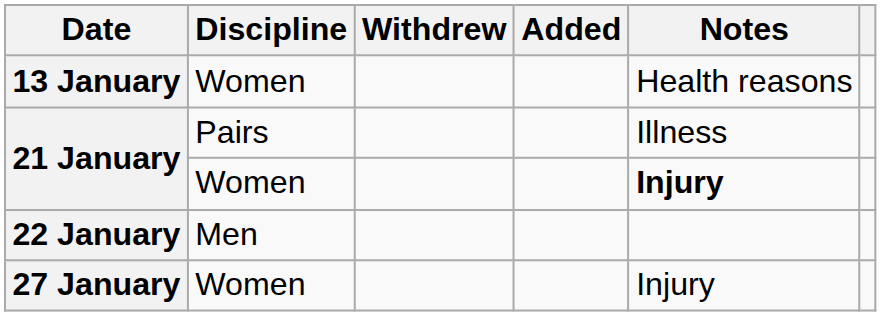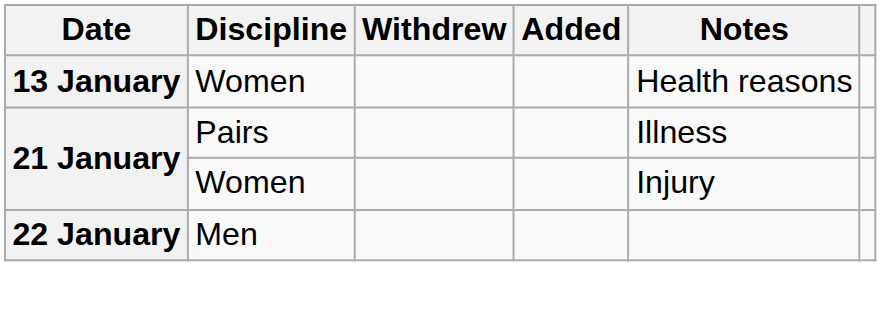21 January / Women | Notes: bold -> normal
- row: 27 January | Women | Injury
